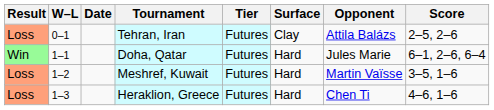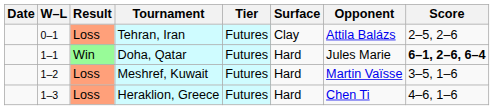columns swapped: Result <-> Date
Doha, Qatar | Score: normal -> bold
